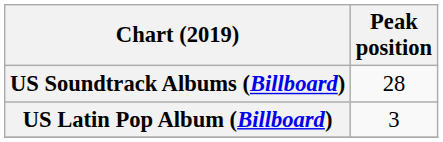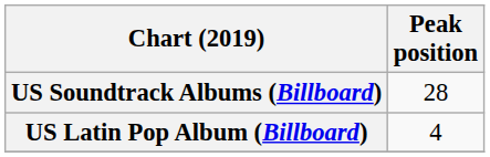US Latin Pop Album (Billboard) | Peak position: 3 -> 4
